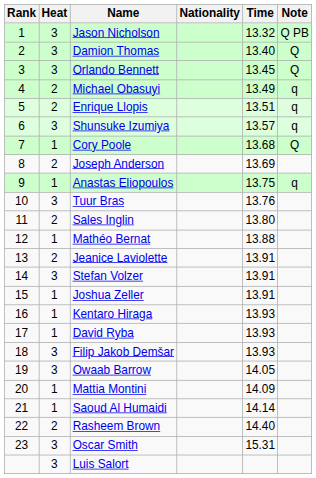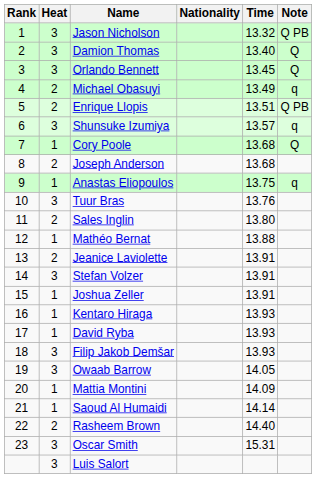Enrique Llopis | Note: q -> Q PB
Joseph Anderson | Time: 13.69 -> 13.68
